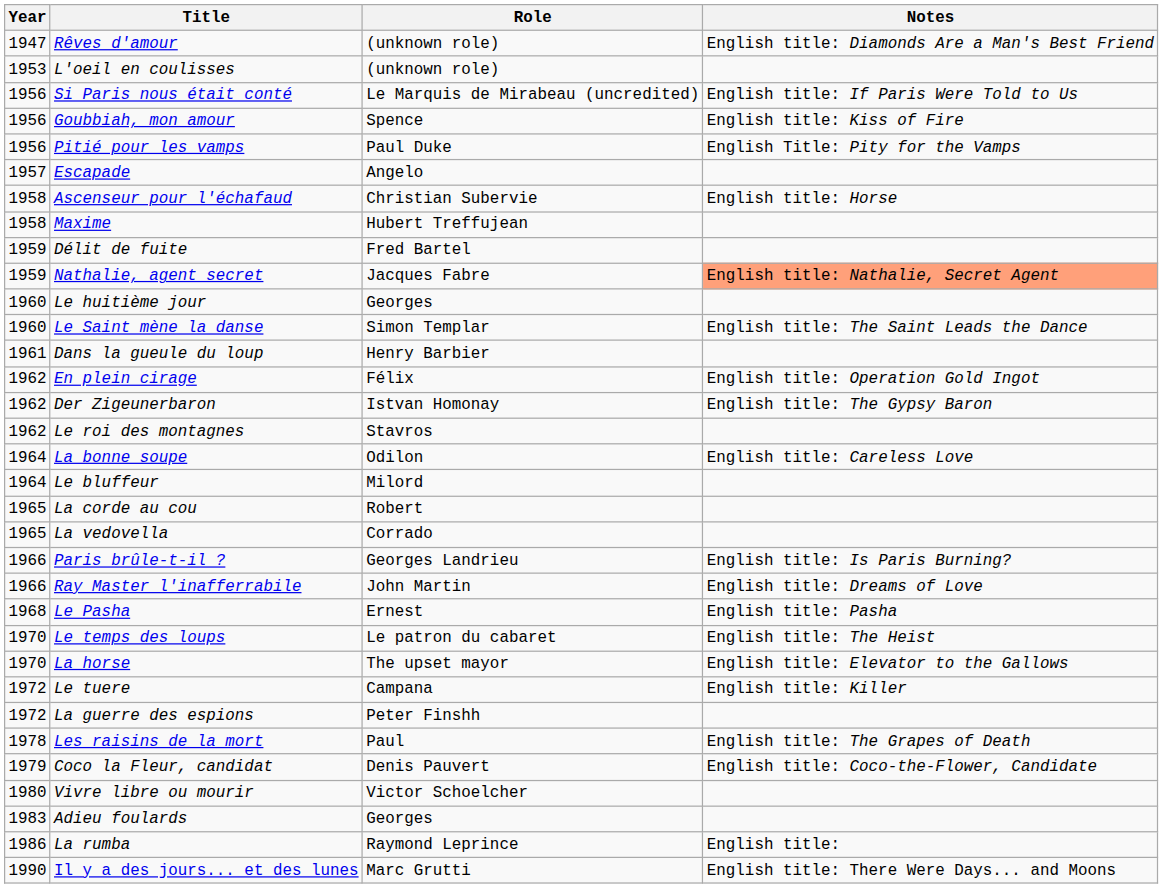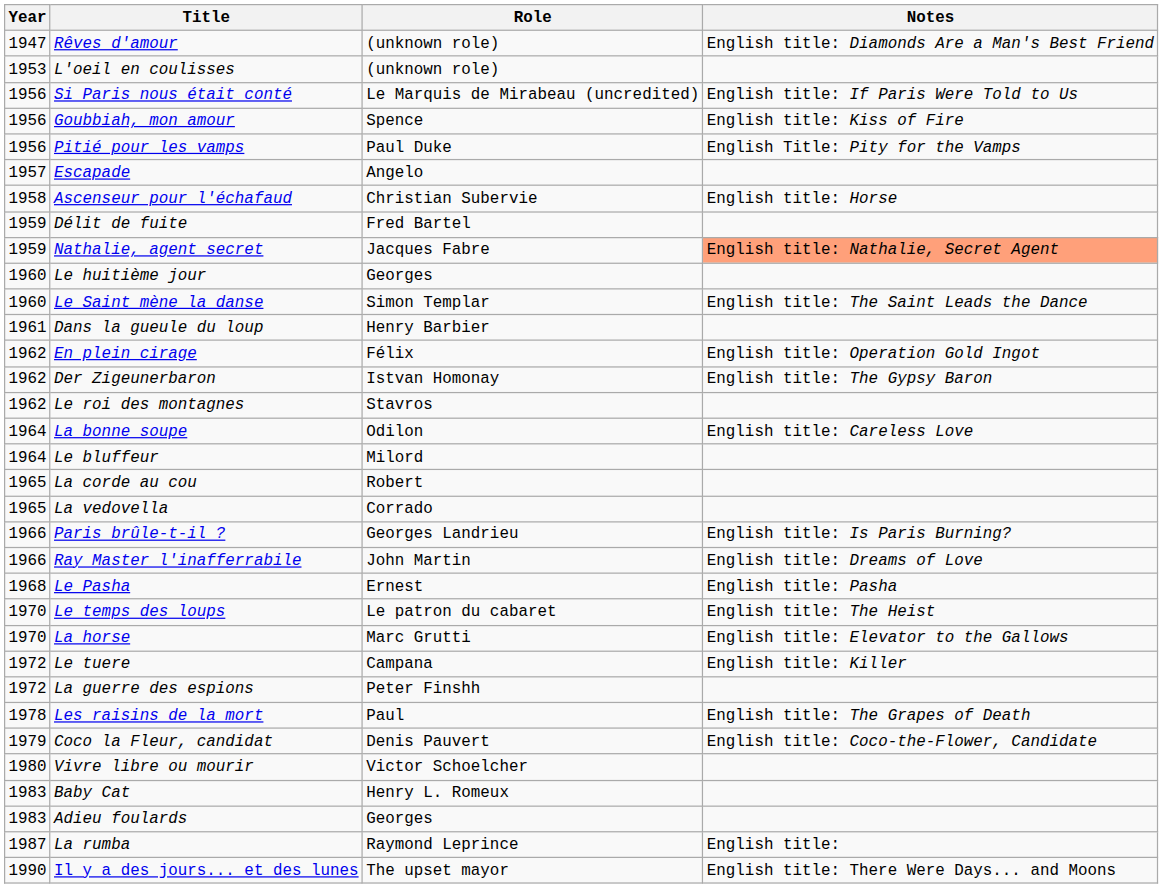- row: 1958 | Maxime | Hubert Treffujean
La horse | Role: The upset mayor -> Marc Grutti
+ row: 1983 | Baby Cat | Henry L. Romeux
La rumba | Year: 1986 -> 1987
Il y a des jours... et des lunes | Role: Marc Grutti -> The upset mayor
